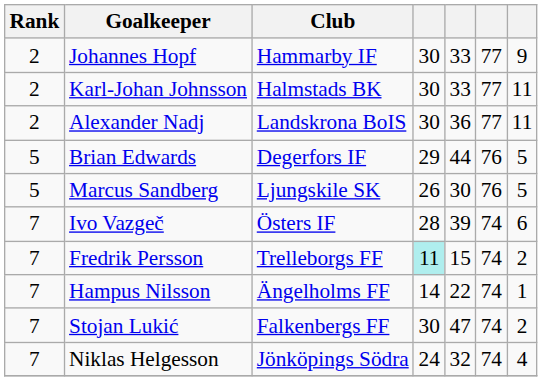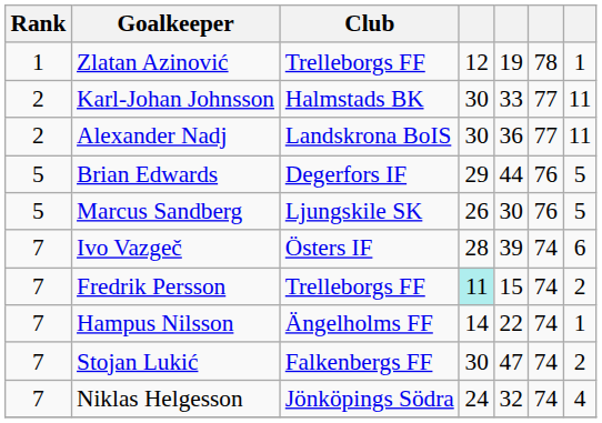+ row: 1 | Zlatan Azinović | Trelleborgs FF | 12 | 19 | 78 | 1
- row: 2 | Johannes Hopf | Hammarby IF | 30 | 33 | 77 | 9
